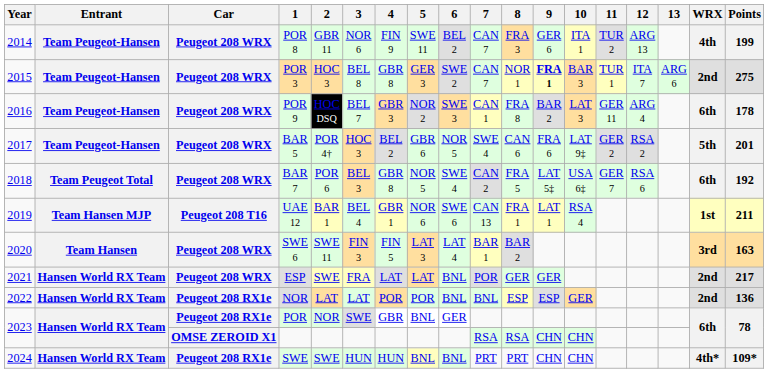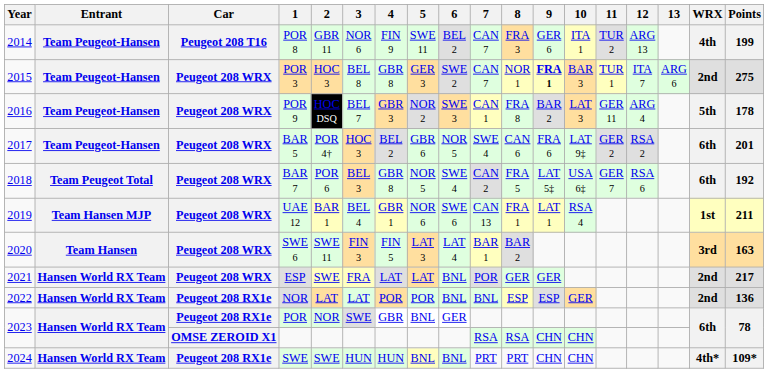POR 8 | Car: Peugeot 208 WRX -> Peugeot 208 T16
POR 9 | WRX: 6th -> 5th
BAR 5 | WRX: 5th -> 6th
UAE 12 | Car: Peugeot 208 T16 -> Peugeot 208 WRX
